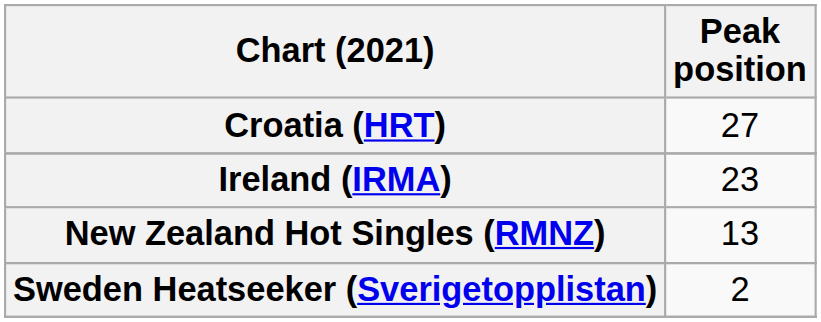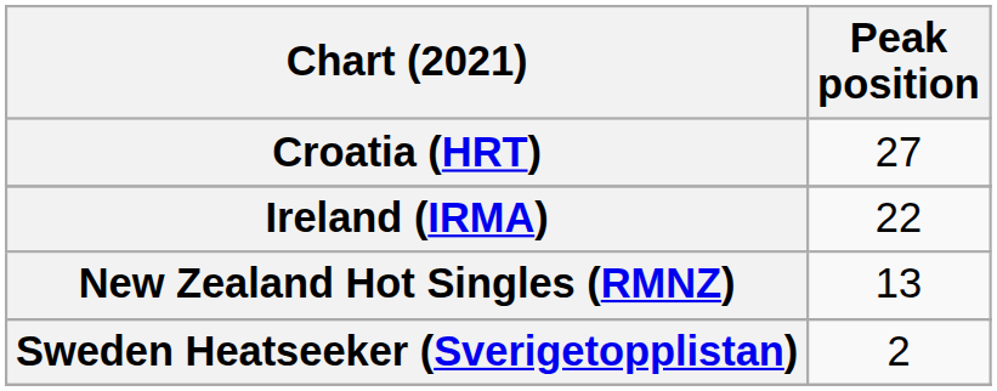Ireland (IRMA) | Peak position: 23 -> 22
